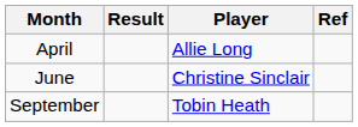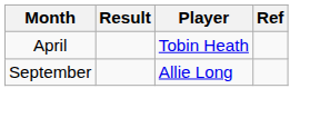April | Player: Allie Long -> Tobin Heath
- row: June | Christine Sinclair
September | Player: Tobin Heath -> Allie Long
